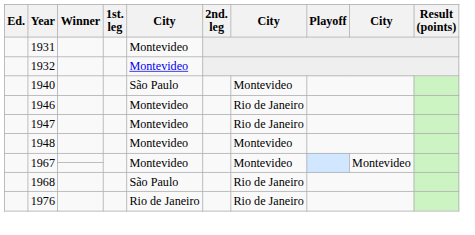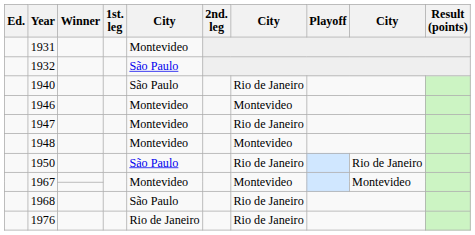1932 | column 5: Montevideo -> São Paulo
1940 | column 7: Montevideo -> Rio de Janeiro
1946 | column 7: Rio de Janeiro -> Montevideo
+ row: 1950 | São Paulo | Rio de Janeiro | Rio de Janeiro
